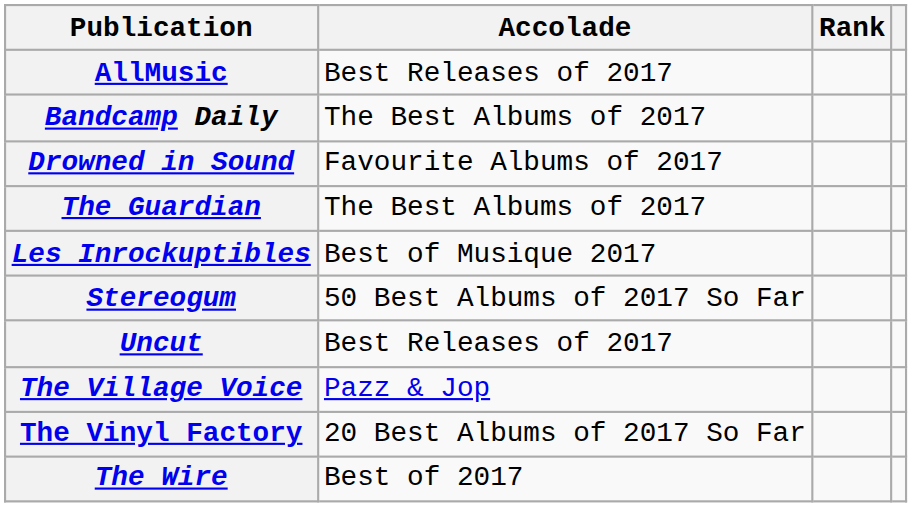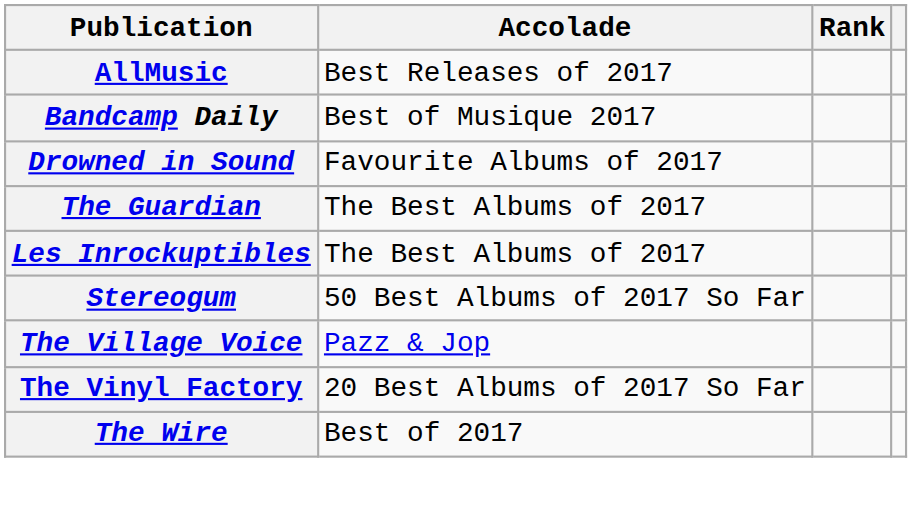Bandcamp Daily | Accolade: The Best Albums of 2017 -> Best of Musique 2017
Les Inrockuptibles | Accolade: Best of Musique 2017 -> The Best Albums of 2017
- row: Uncut | Best Releases of 2017
